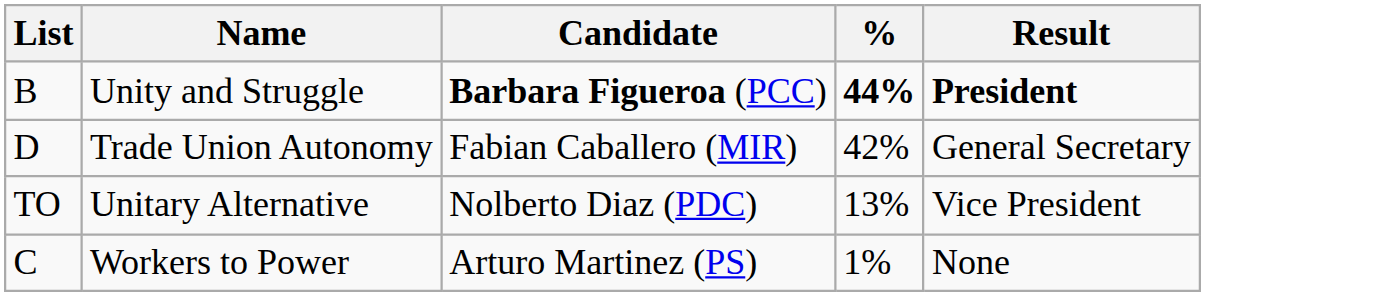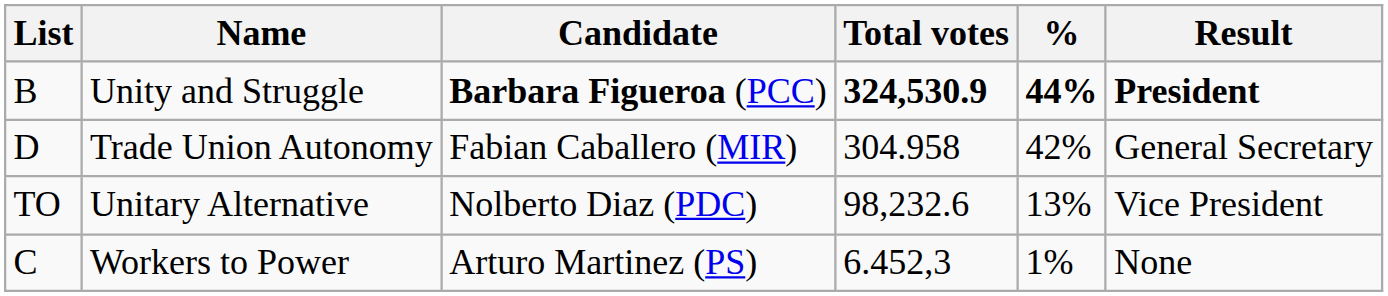+ column: Total votes | 324,530.9 | 304.958 | 98,232.6 | 6.452,3
